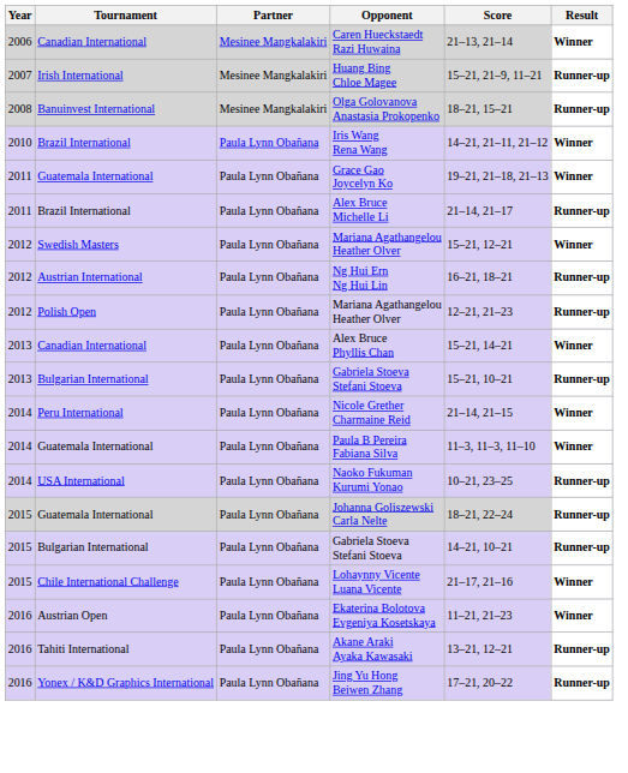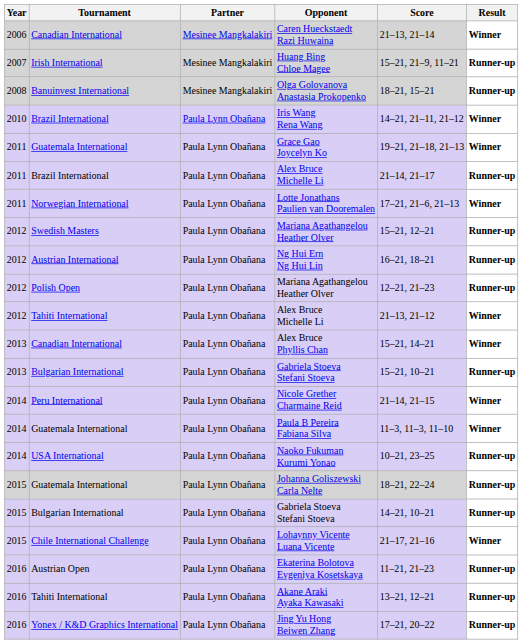+ row: 2011 | Norwegian International | Paula Lynn Obañana | Lotte Jonathans Paulien van Dooremalen | 17–21, 21–6, 21–13 | Winner
Swedish Masters / Mariana Agathangelou Heather Olver | Result: Winner -> Runner-up
+ row: 2012 | Tahiti International | Paula Lynn Obañana | Alex Bruce Michelle Li | 21–13, 21–12 | Winner
Ekaterina Bolotova Evgeniya Kosetskaya | Result: Winner -> Runner-up
